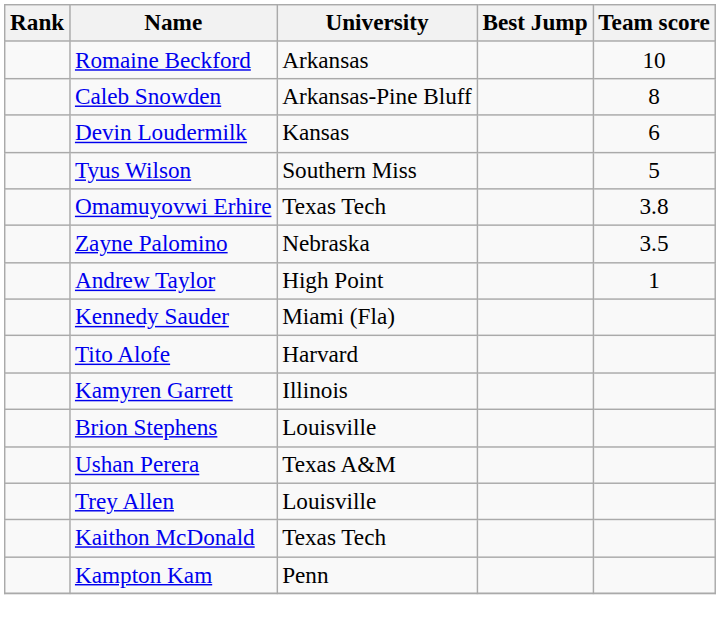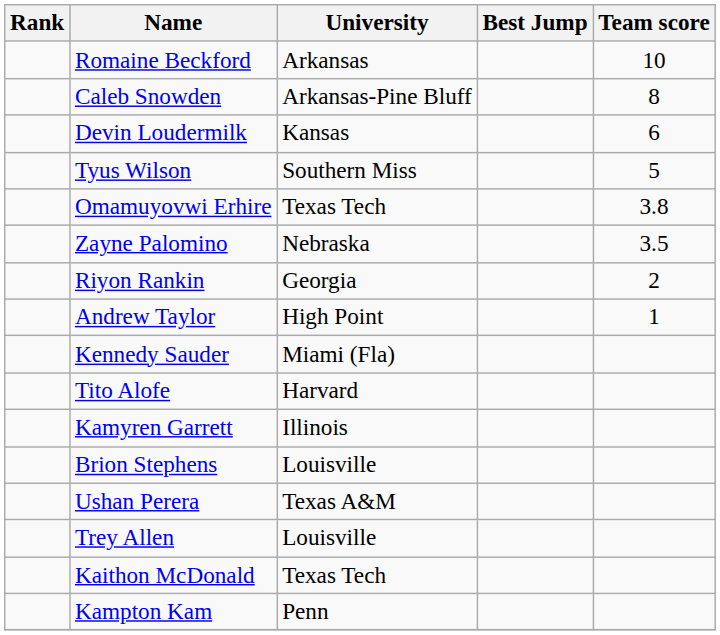+ row: Riyon Rankin | Georgia | 2
